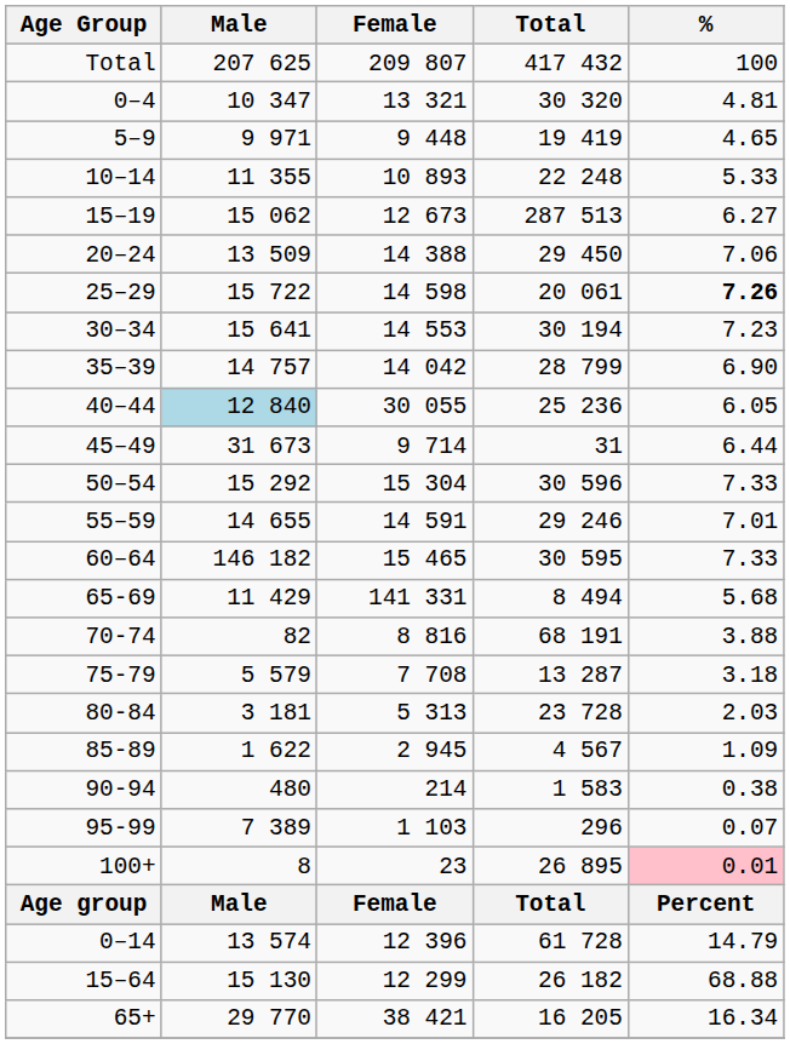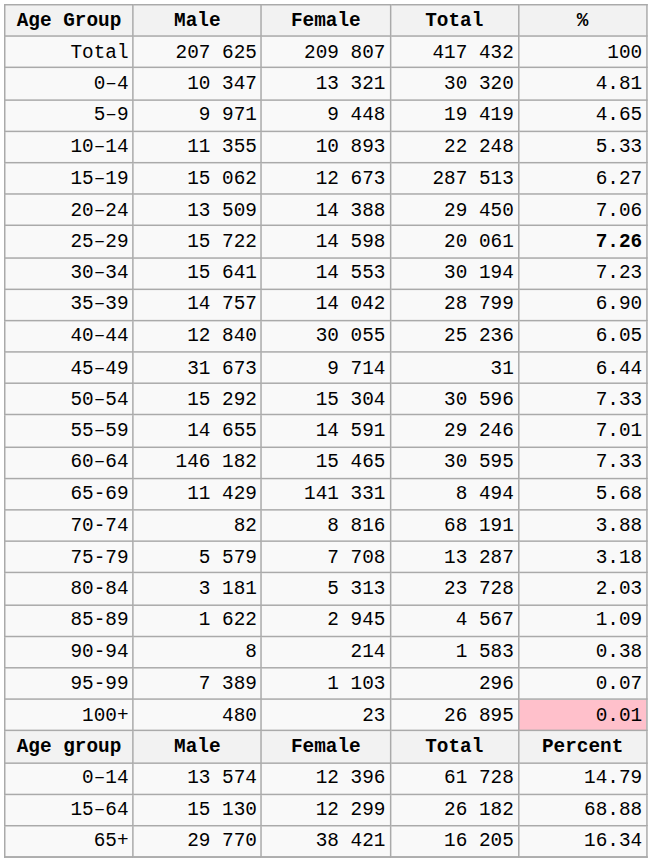40–44 | Male: lightblue background -> no background
90-94 | Male: 480 -> 8
100+ | Male: 8 -> 480
